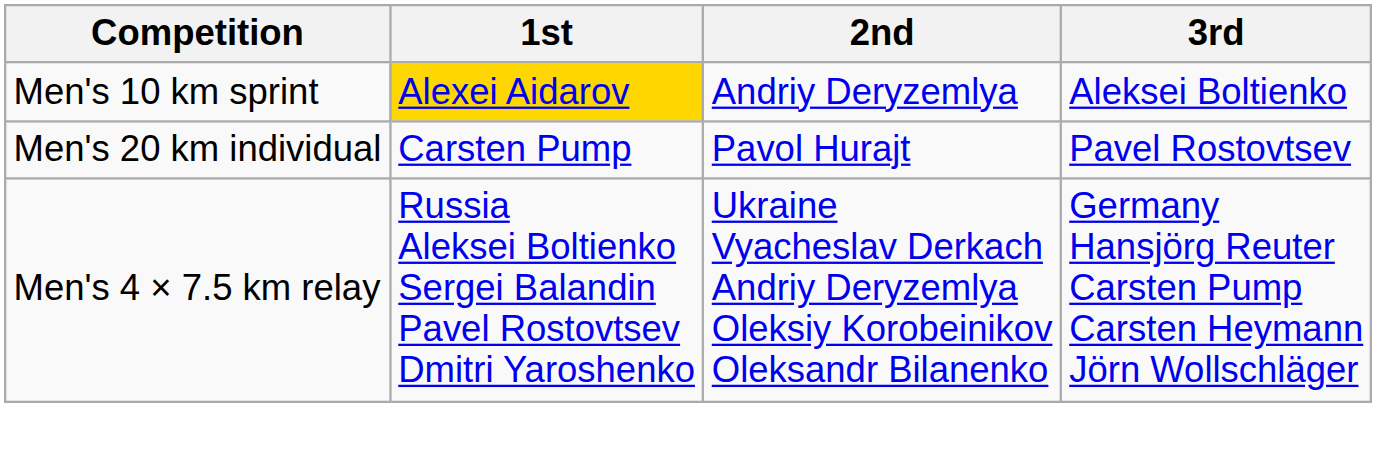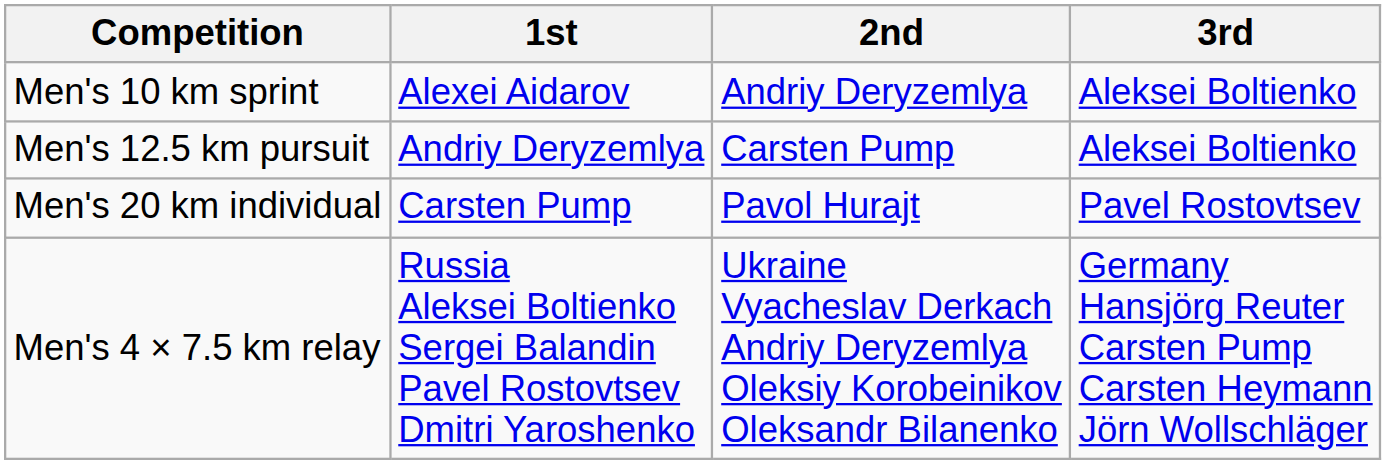Men's 10 km sprint | 1st: gold background -> no background
+ row: Men's 12.5 km pursuit | Andriy Deryzemlya | Carsten Pump | Aleksei Boltienko
